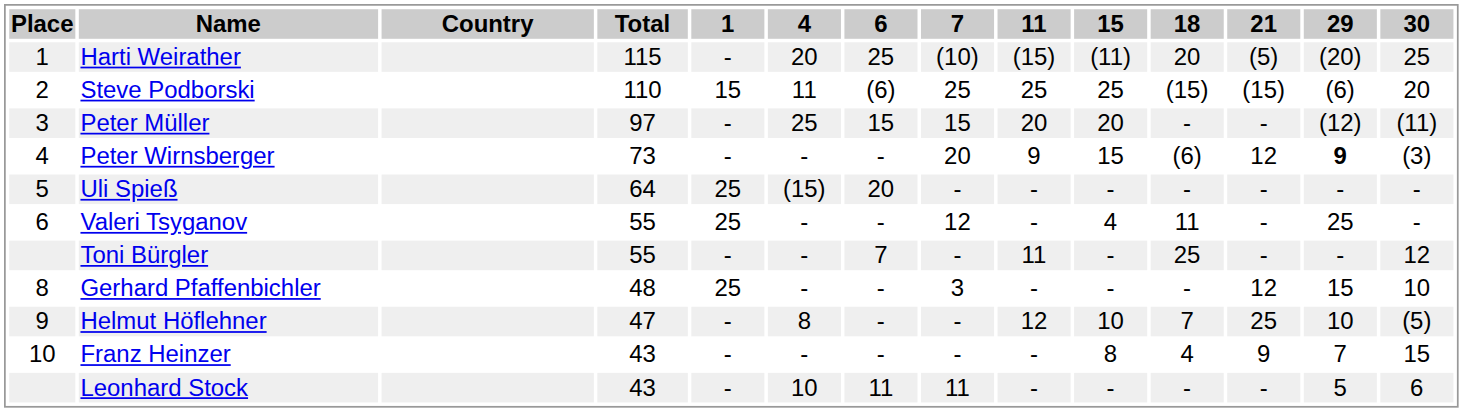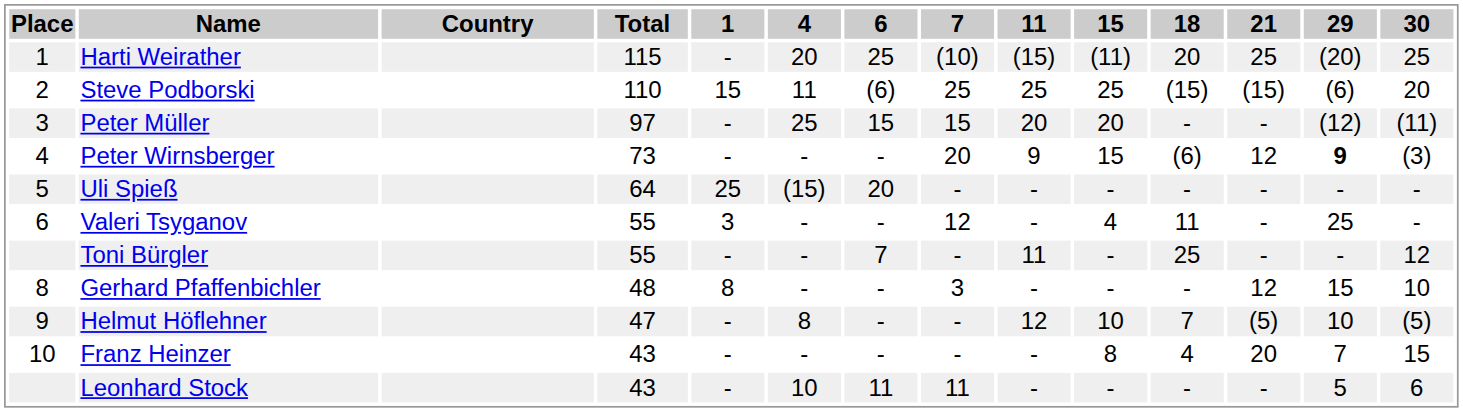Harti Weirather | 21: (5) -> 25
Valeri Tsyganov | 1: 25 -> 3
Gerhard Pfaffenbichler | 1: 25 -> 8
Helmut Höflehner | 21: 25 -> (5)
Franz Heinzer | 21: 9 -> 20
